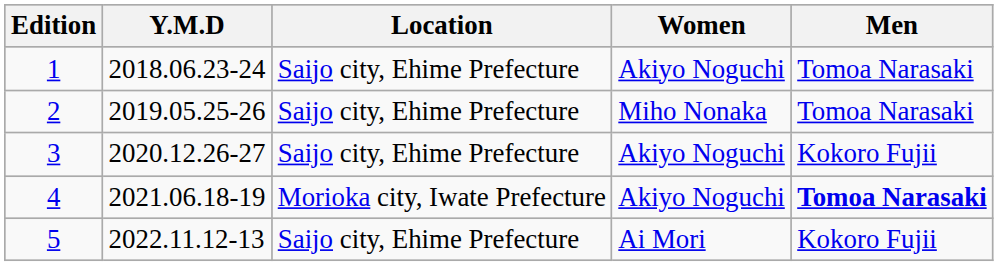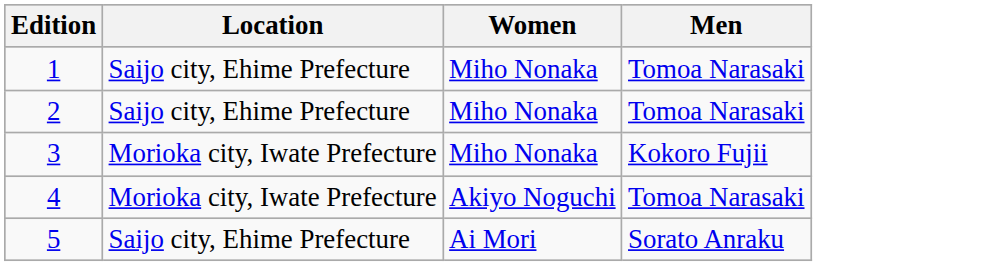- column: Y.M.D | 2018.06.23-24 | 2019.05.25-26 | 2020.12.26-27 | 2021.06.18-19 | 2022.11.12-13
1 | Women: Akiyo Noguchi -> Miho Nonaka
3 | Location: Saijo city, Ehime Prefecture -> Morioka city, Iwate Prefecture
3 | Women: Akiyo Noguchi -> Miho Nonaka
4 | Men: bold -> normal
5 | Men: Kokoro Fujii -> Sorato Anraku
